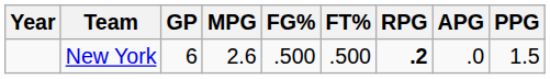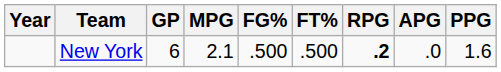New York | MPG: 2.6 -> 2.1
New York | PPG: 1.5 -> 1.6
